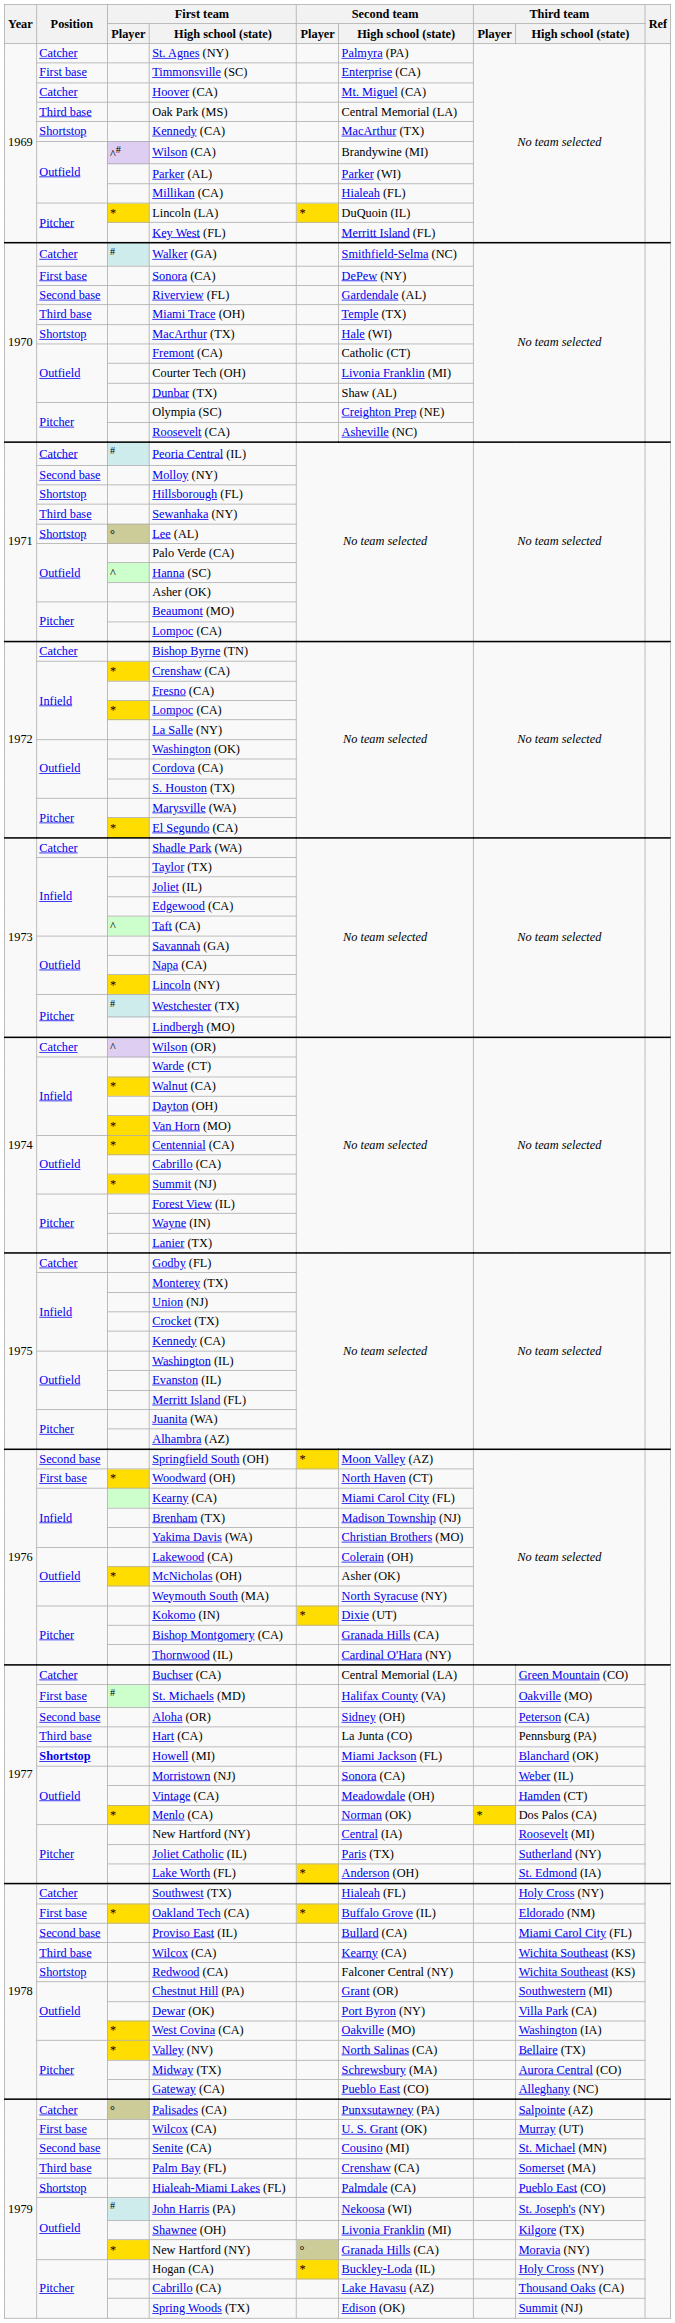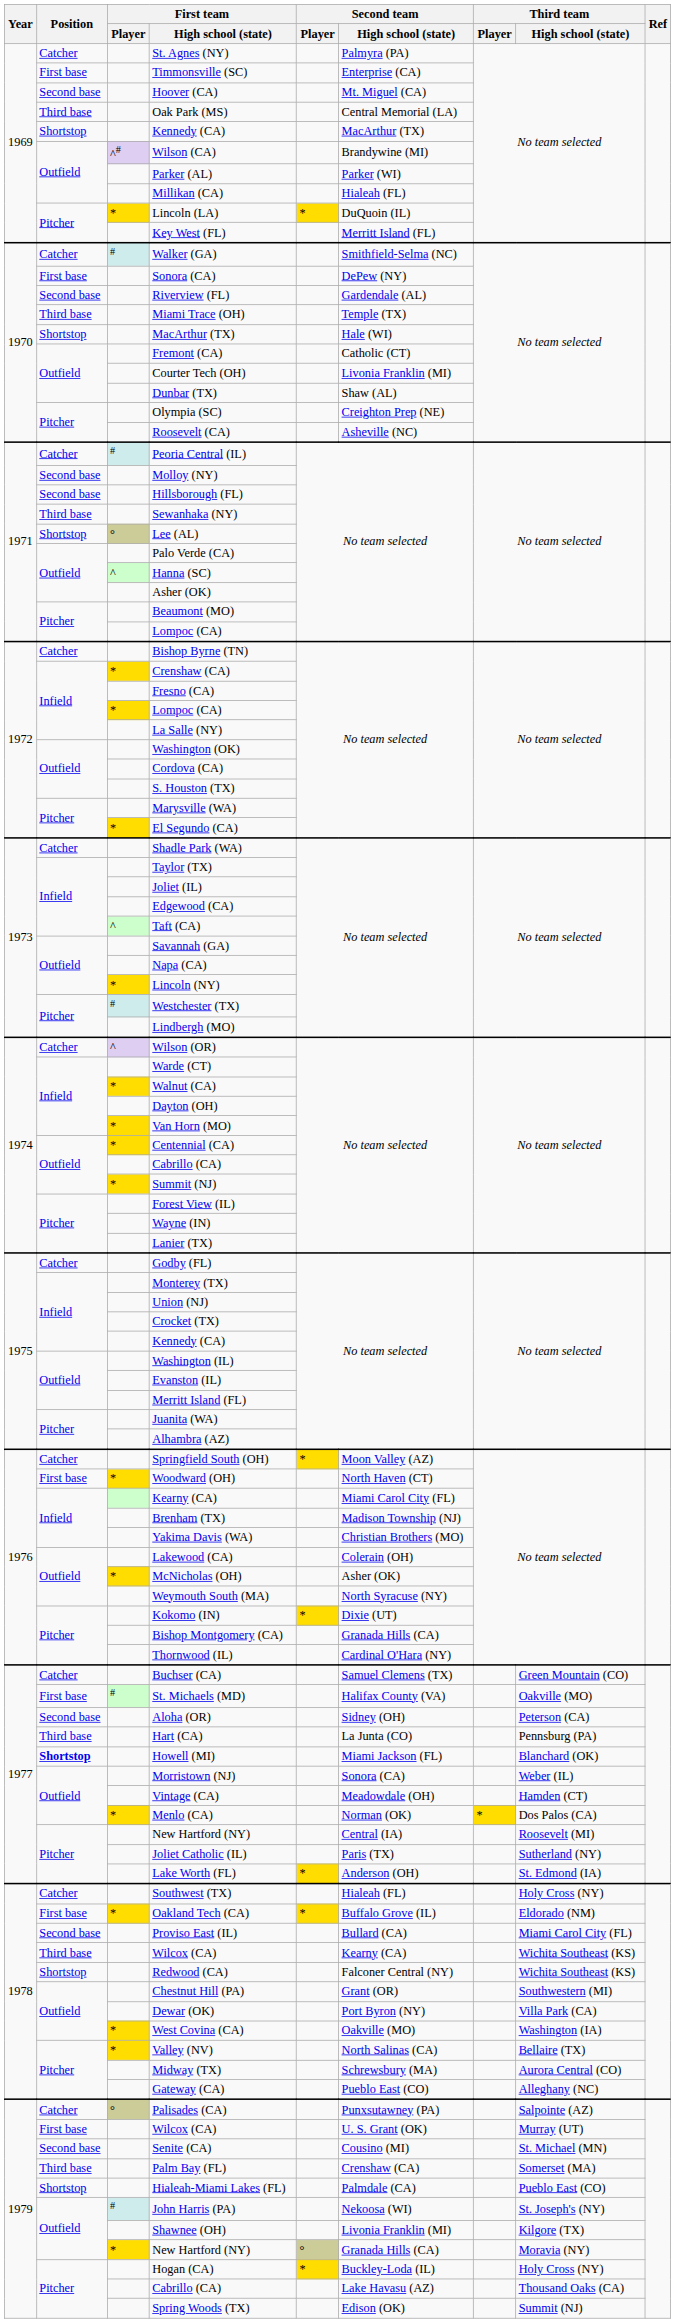Hoover (CA) | Position: Catcher -> Second base
Hillsborough (FL) | Position: Shortstop -> Second base
Springfield South (OH) | Position: Second base -> Catcher
Buchser (CA) | Second team / High school (state): Central Memorial (LA) -> Samuel Clemens (TX)
